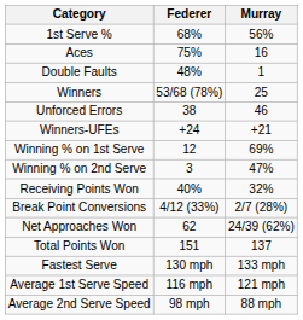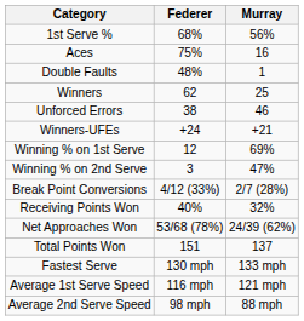Winners | Federer: 53/68 (78%) -> 62
rows swapped: Receiving Points Won <-> Break Point Conversions
Net Approaches Won | Federer: 62 -> 53/68 (78%)
